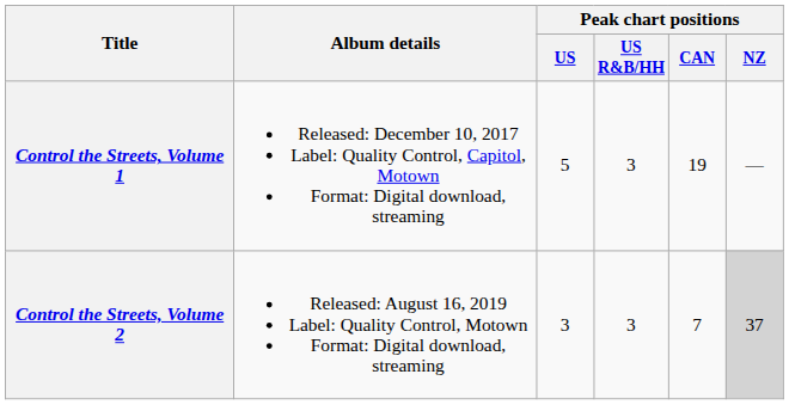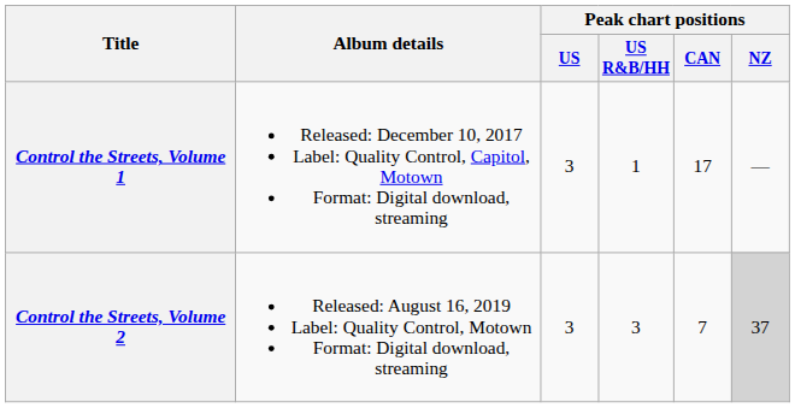Control the Streets, Volume 1 | Peak chart positions / US: 5 -> 3
Control the Streets, Volume 1 | Peak chart positions / US R&B/HH: 3 -> 1
Control the Streets, Volume 1 | Peak chart positions / CAN: 19 -> 17
